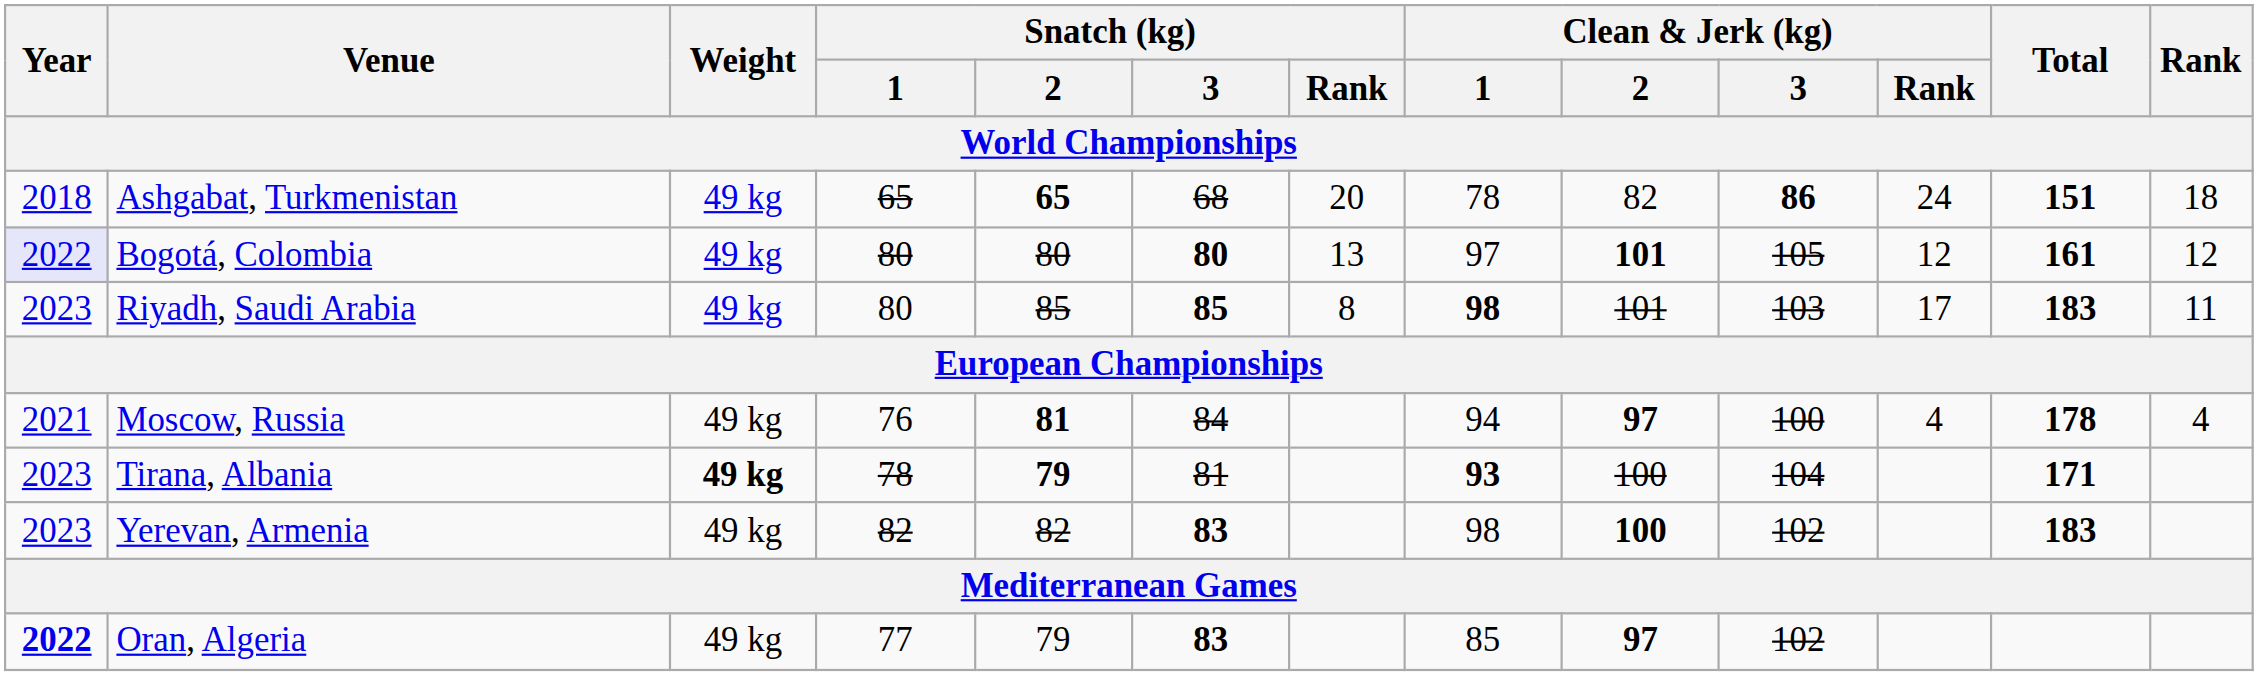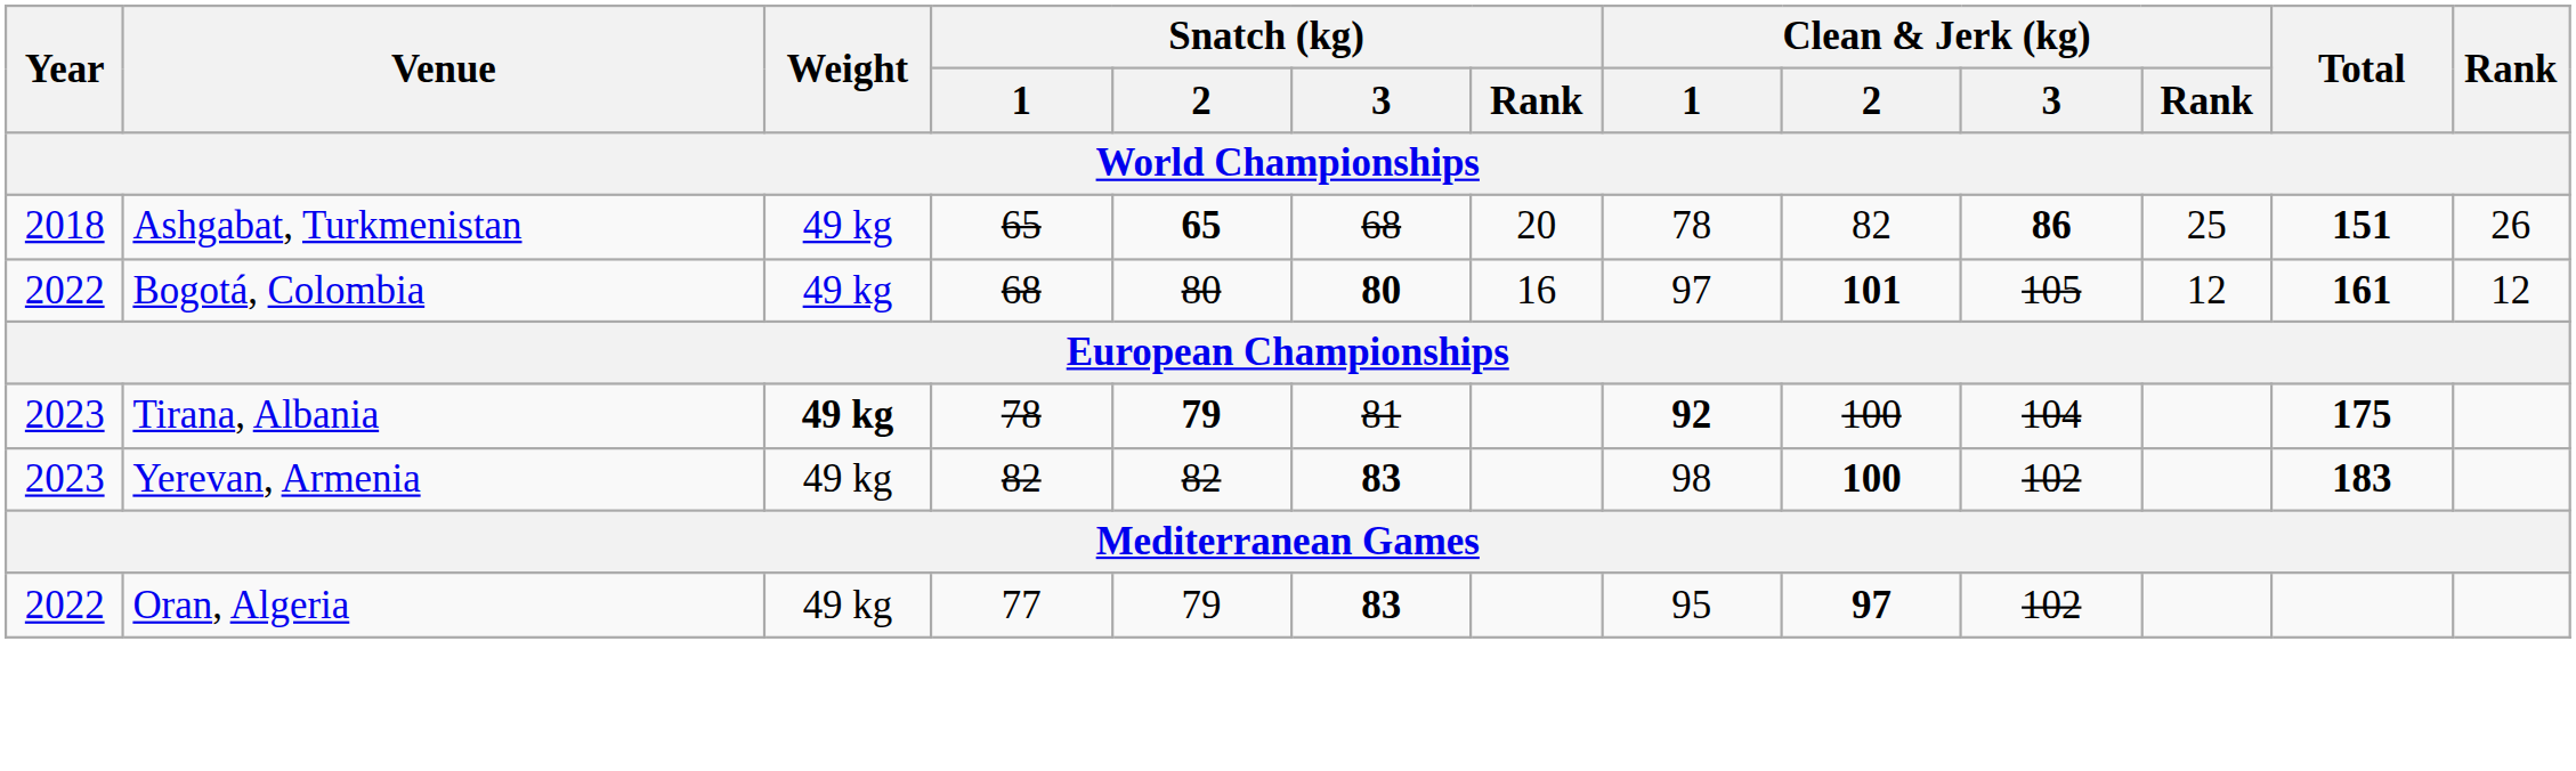Ashgabat, Turkmenistan | Clean & Jerk (kg) / Rank: 24 -> 25
Ashgabat, Turkmenistan | Rank: 18 -> 26
Bogotá, Colombia | Year: lavender background -> no background
Bogotá, Colombia | Snatch (kg) / 1: 80 -> 68
Bogotá, Colombia | Snatch (kg) / Rank: 13 -> 16
- row: 2023 | Riyadh, Saudi Arabia | 49 kg | 80 | 85 | 85 | 8 | 98 | 101 | 103 | 17 | 183 | 11
- row: 2021 | Moscow, Russia | 49 kg | 76 | 81 | 84 | 94 | 97 | 100 | 4 | 178 | 4
Tirana, Albania | Clean & Jerk (kg) / 1: 93 -> 92
Tirana, Albania | Total: 171 -> 175
Oran, Algeria | Year: bold -> normal
Oran, Algeria | Clean & Jerk (kg) / 1: 85 -> 95
